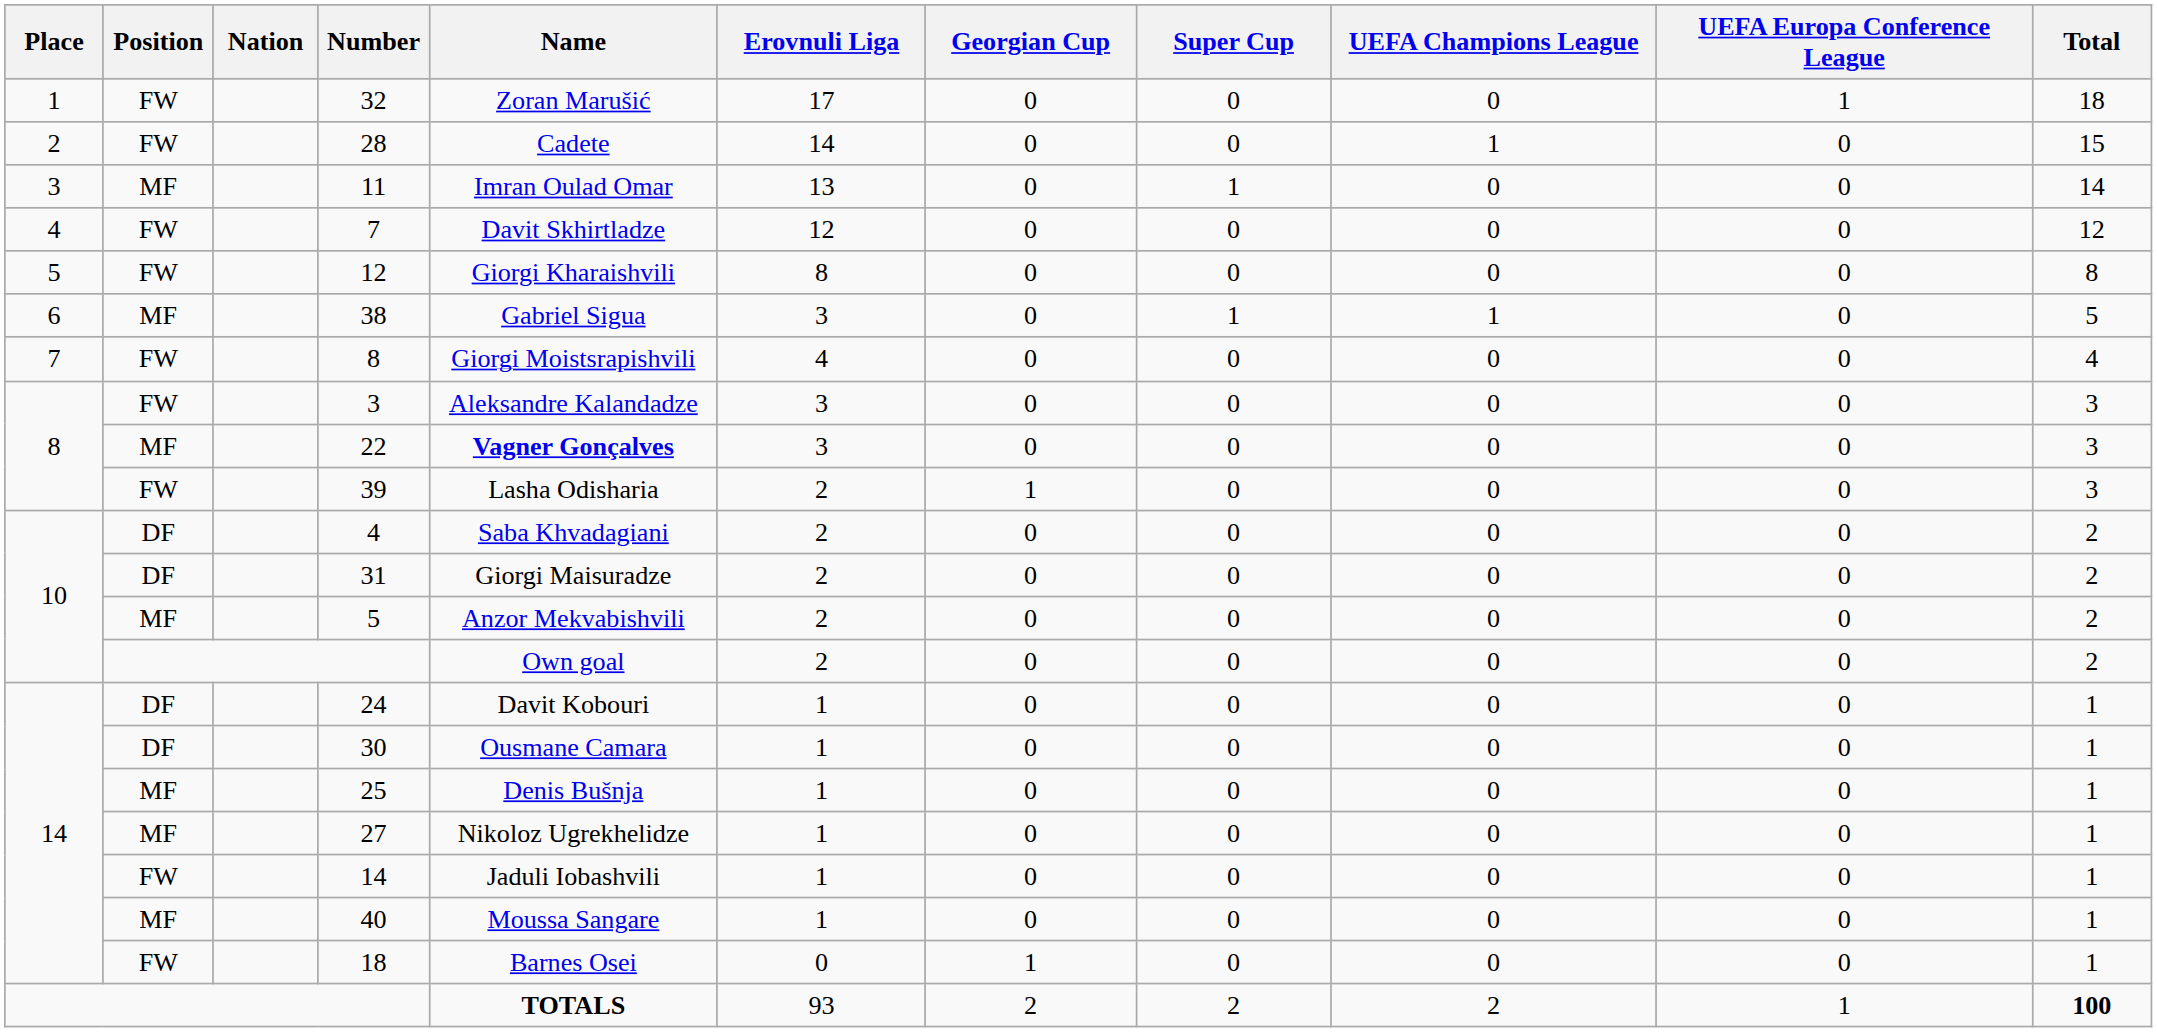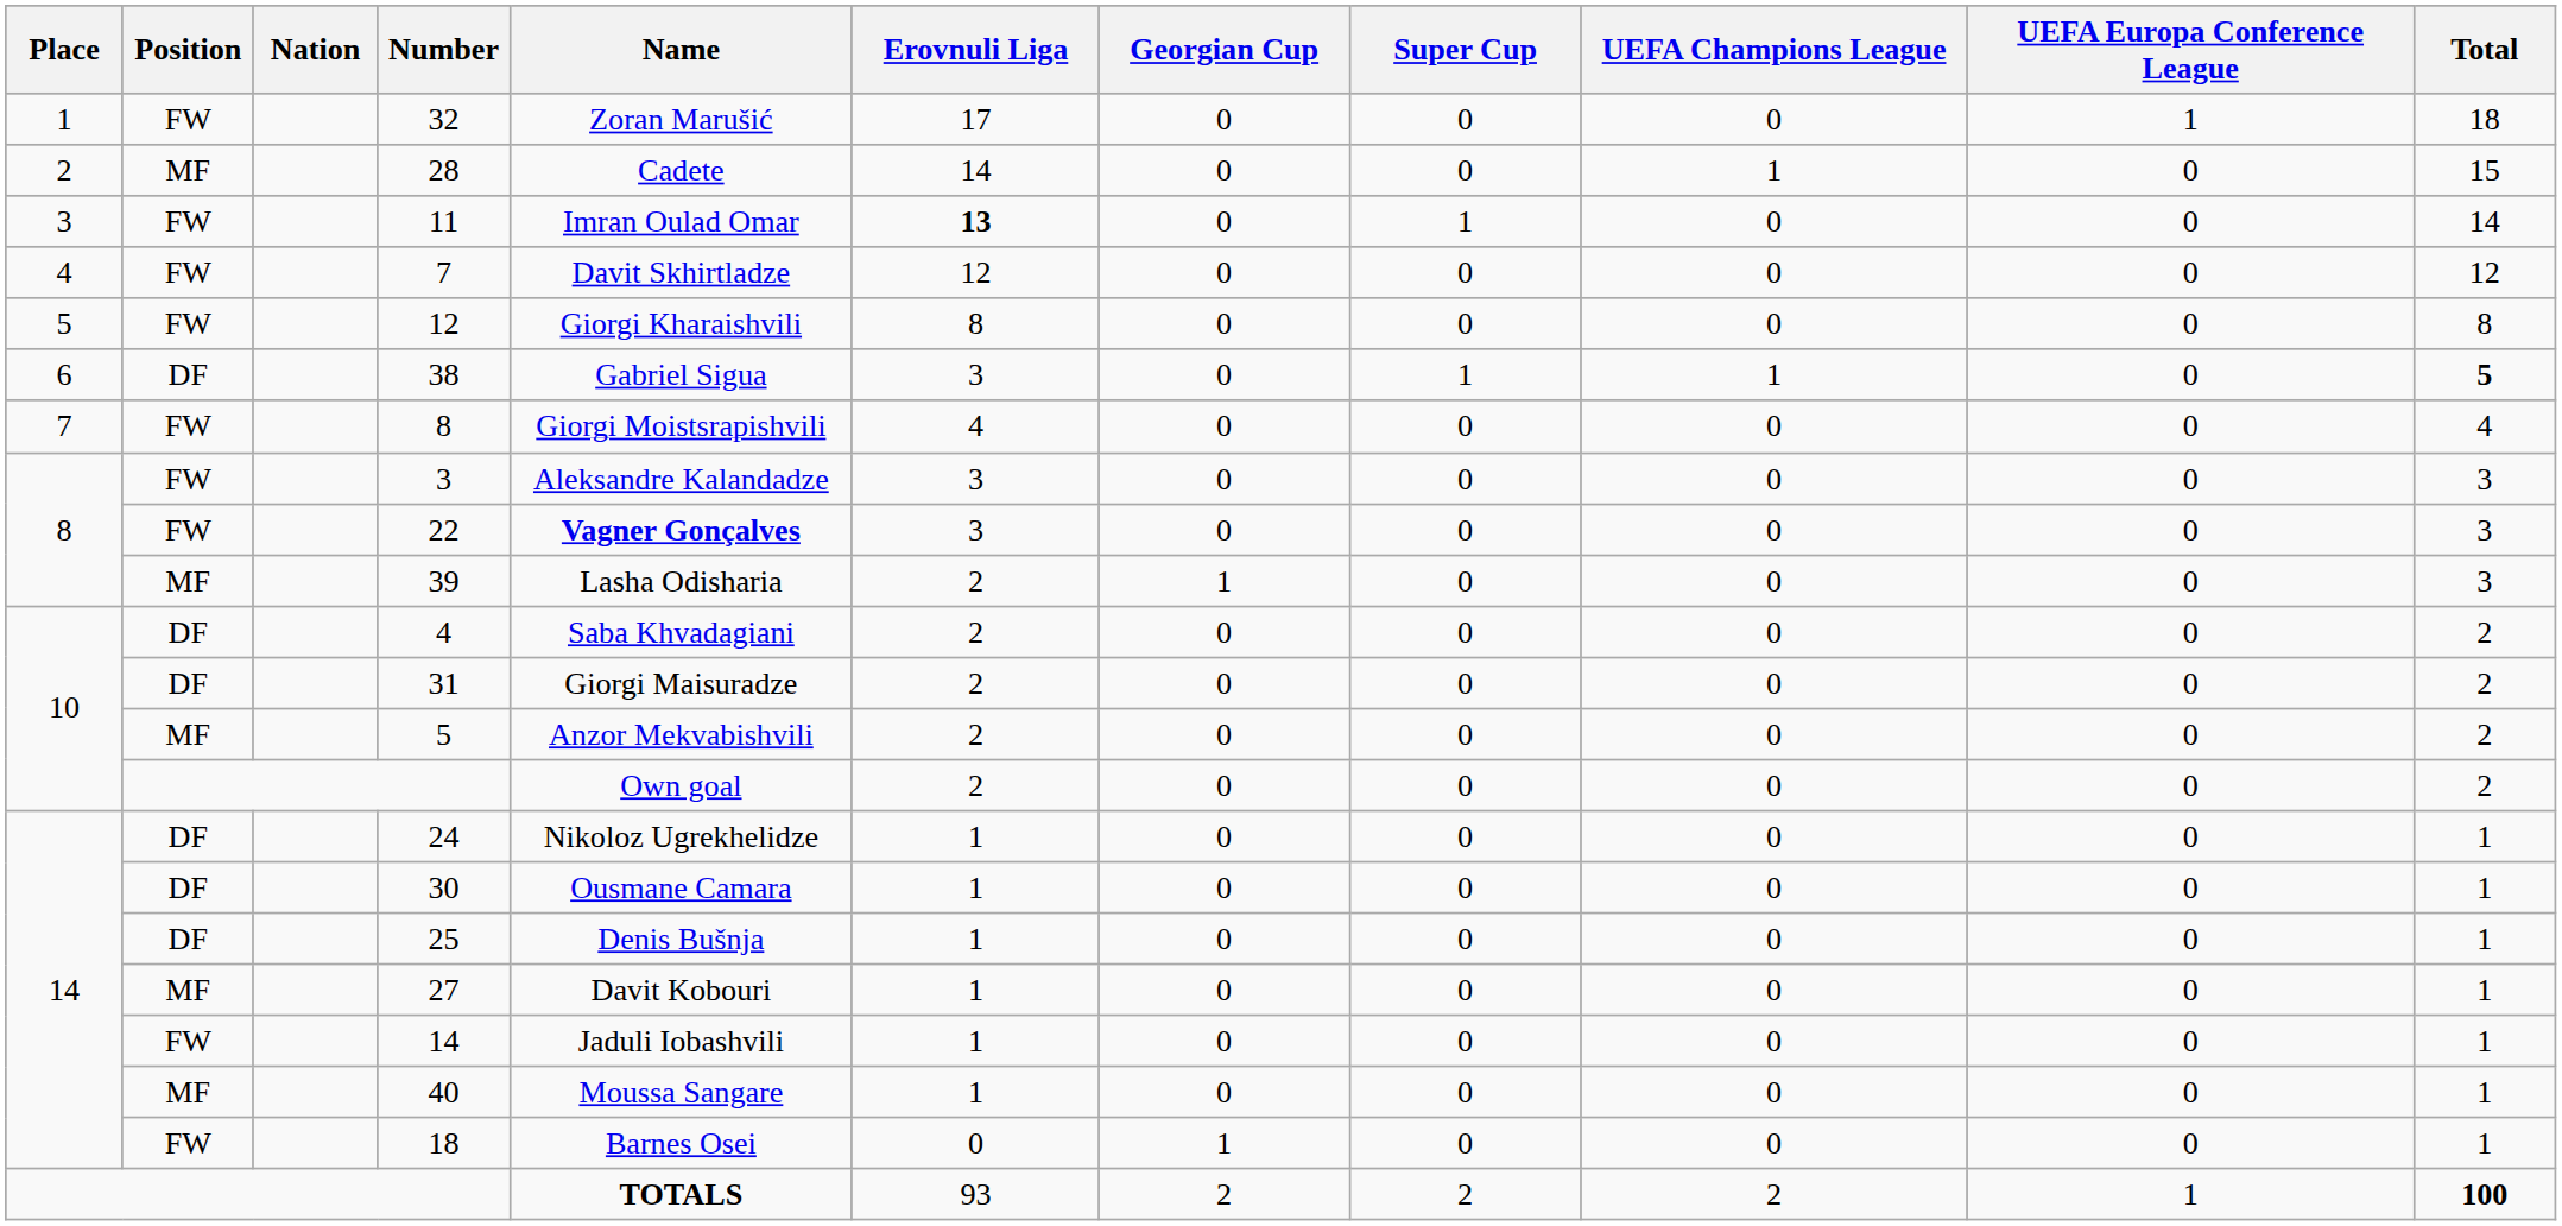28 | Position: FW -> MF
11 | Position: MF -> FW
11 | Erovnuli Liga: normal -> bold
38 | Position: MF -> DF
38 | Total: normal -> bold
22 | Position: MF -> FW
39 | Position: FW -> MF
24 | Name: Davit Kobouri -> Nikoloz Ugrekhelidze
25 | Position: MF -> DF
27 | Name: Nikoloz Ugrekhelidze -> Davit Kobouri
